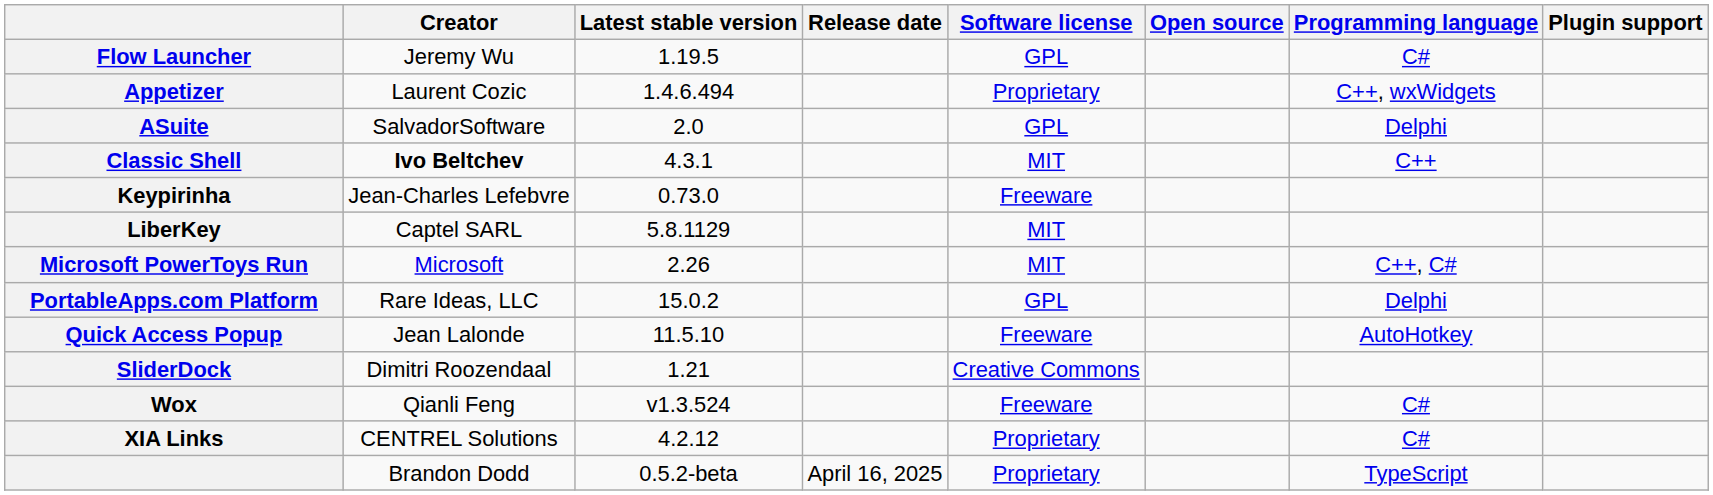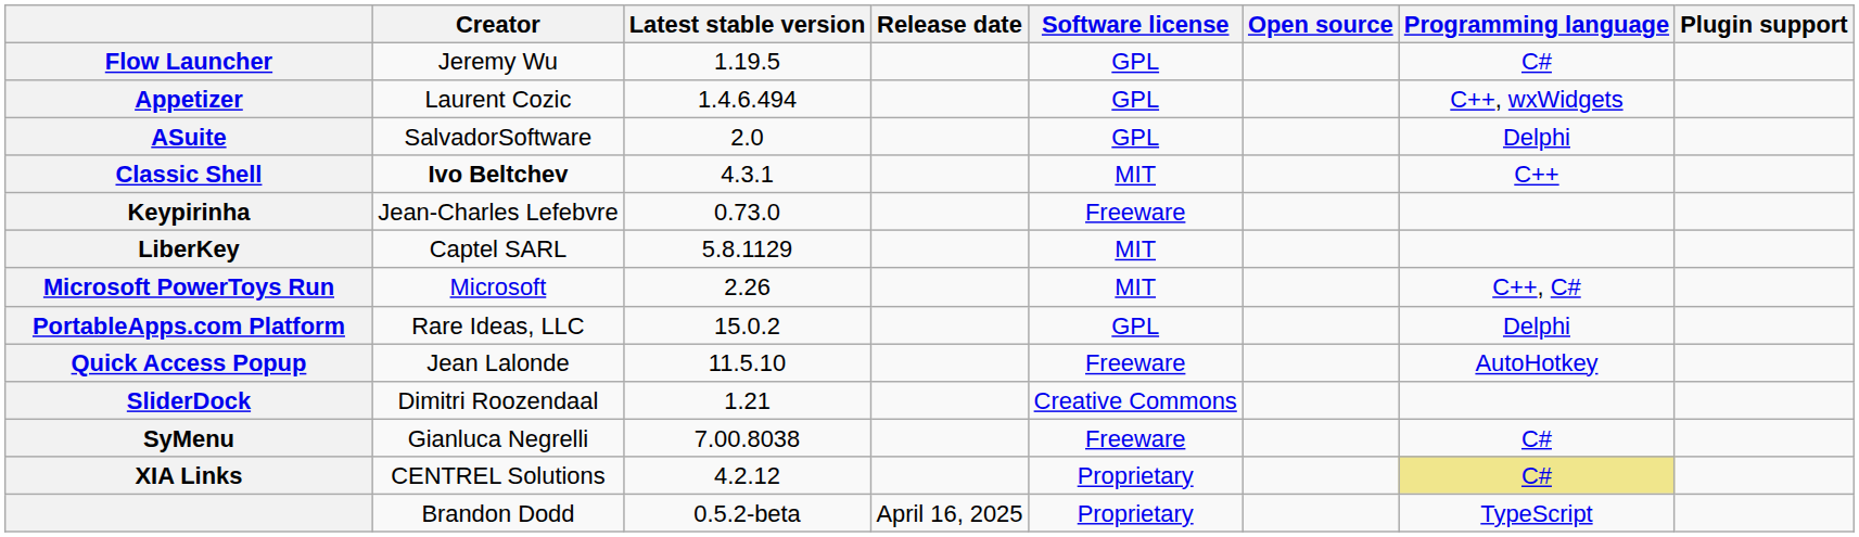Appetizer | Software license: Proprietary -> GPL
+ row: SyMenu | Gianluca Negrelli | 7.00.8038 | Freeware | C#
- row: Wox | Qianli Feng | v1.3.524 | Freeware | C#
XIA Links | Programming language: no background -> khaki background
